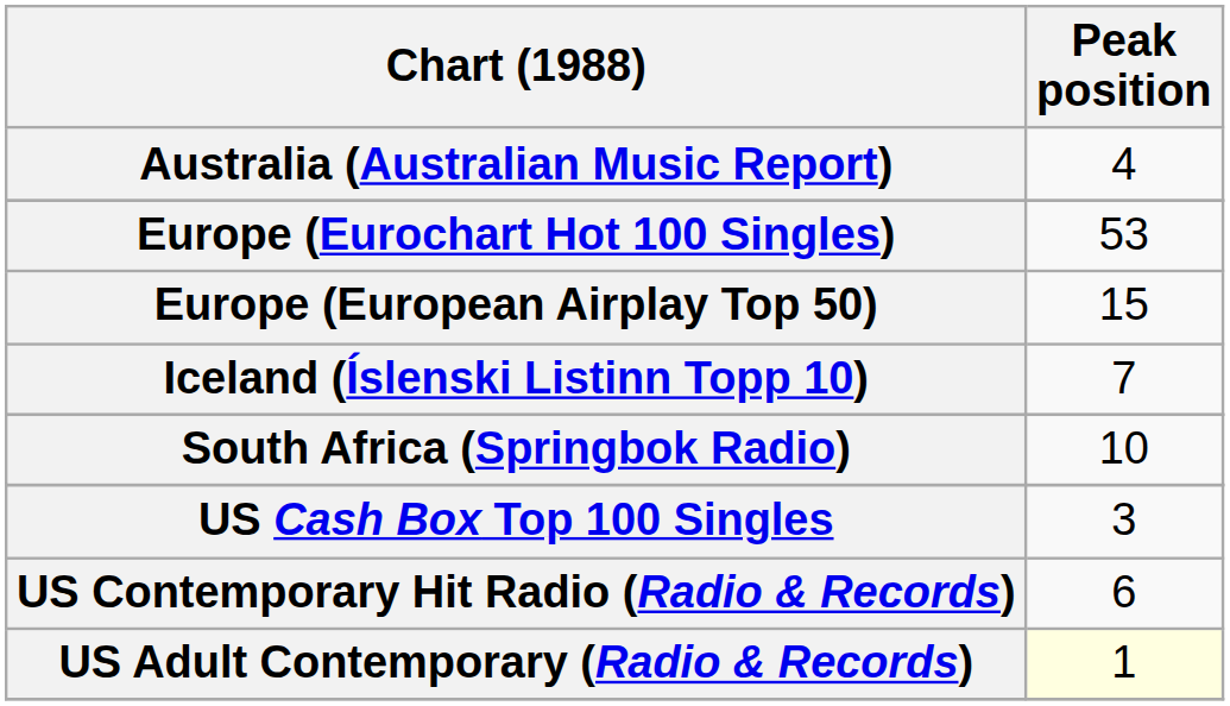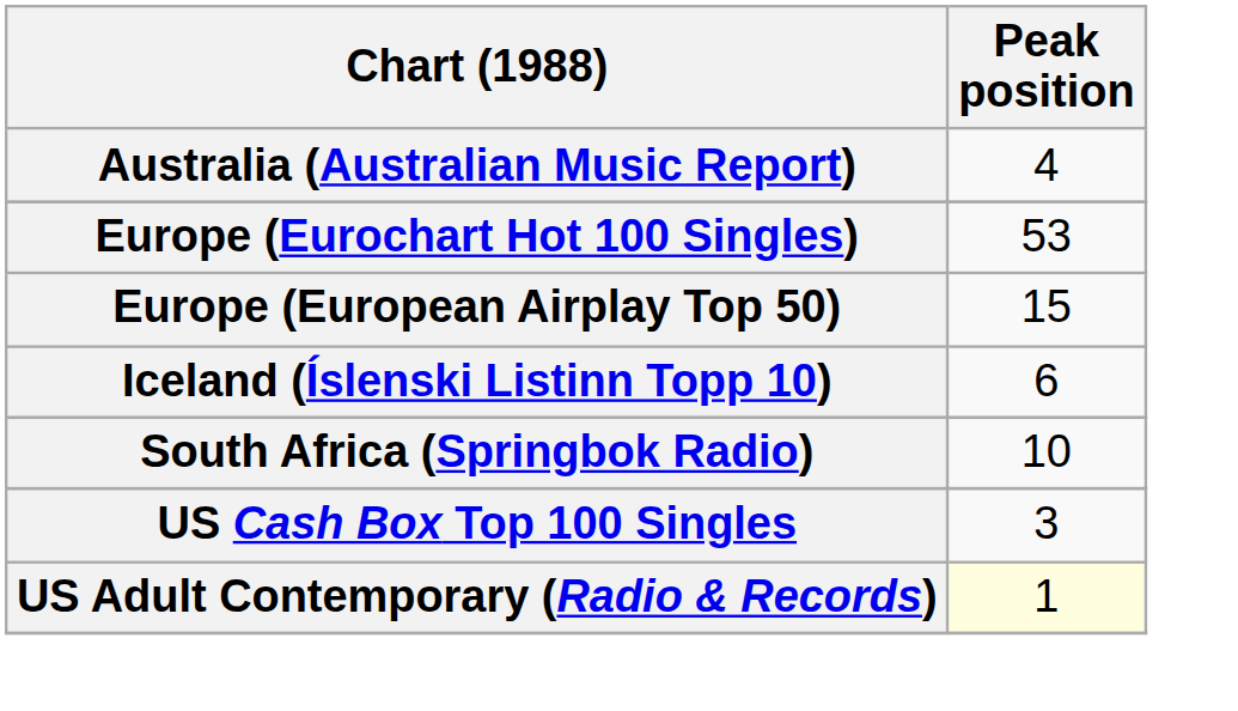Iceland (Íslenski Listinn Topp 10) | Peak position: 7 -> 6
- row: US Contemporary Hit Radio (Radio & Records) | 6
